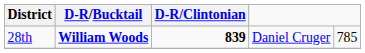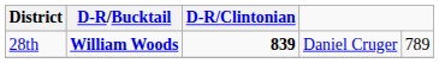28th | column 5: 785 -> 789
